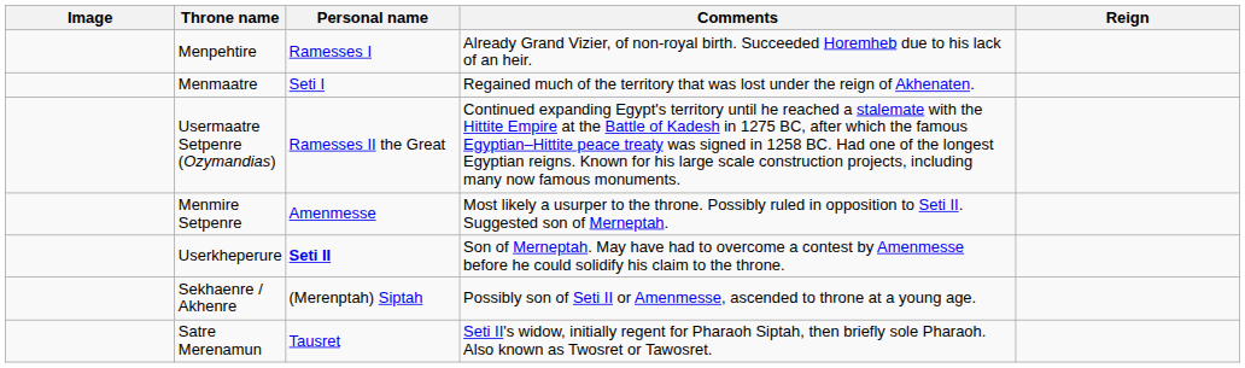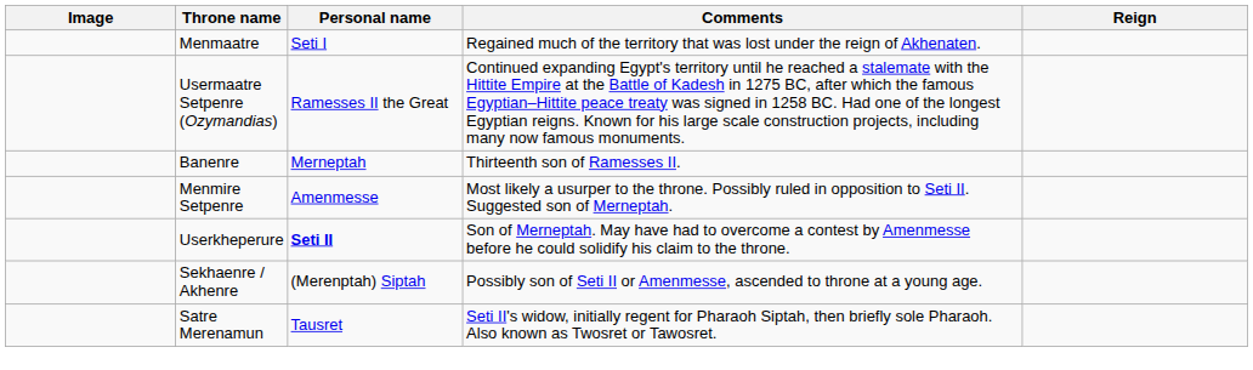- row: Menpehtire | Ramesses I | Already Grand Vizier, of non-royal birth. Succeeded Horemheb due to his lack of an heir.
+ row: Banenre | Merneptah | Thirteenth son of Ramesses II.
